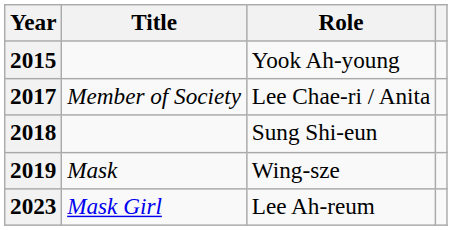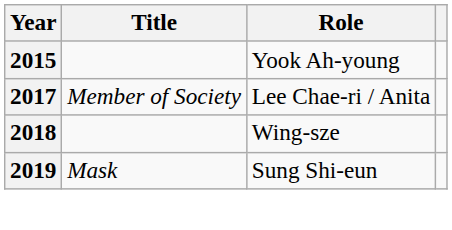2018 | Role: Sung Shi-eun -> Wing-sze
2019 | Role: Wing-sze -> Sung Shi-eun
- row: 2023 | Mask Girl | Lee Ah-reum
